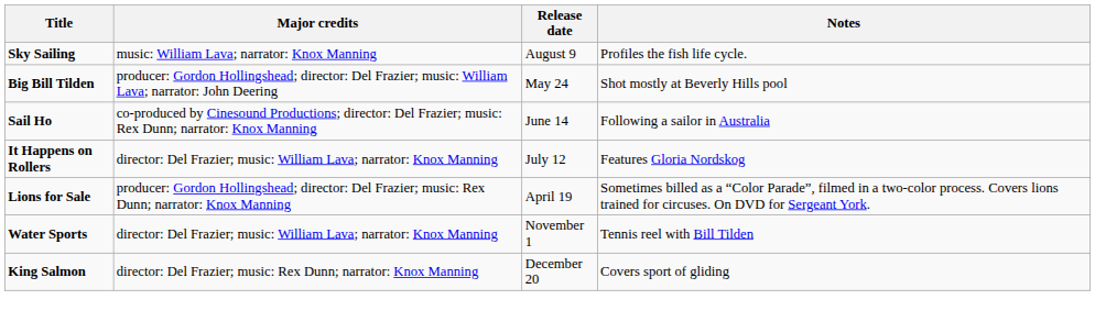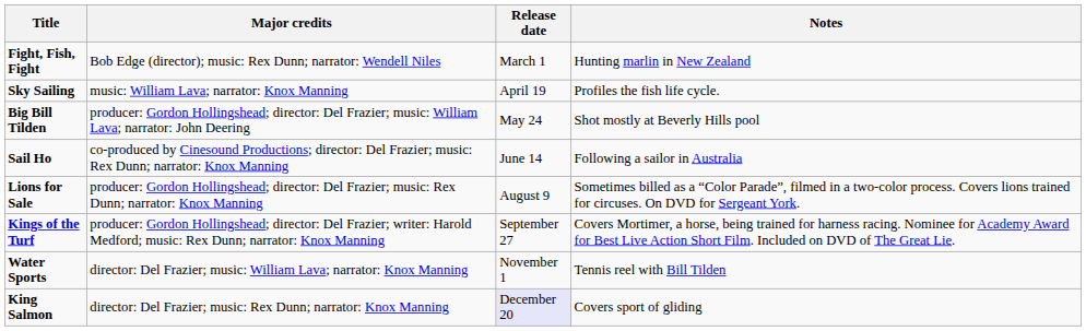+ row: Fight, Fish, Fight | Bob Edge (director); music: Rex Dunn; narrator: Wendell Niles | March 1 | Hunting marlin in New Zealand
Sky Sailing | Release date: August 9 -> April 19
- row: It Happens on Rollers | director: Del Frazier; music: William Lava; narrator: Knox Manning | July 12 | Features Gloria Nordskog
Lions for Sale | Release date: April 19 -> August 9
+ row: Kings of the Turf | producer: Gordon Hollingshead; director: Del Frazier; writer: Harold Medford; music: Rex Dunn; narrator: Knox Manning | September 27 | Covers Mortimer, a horse, being trained for harness racing. Nominee for Academy Award for Best Live Action Short Film. Included on DVD of The Great Lie.
King Salmon | Release date: no background -> lavender background
